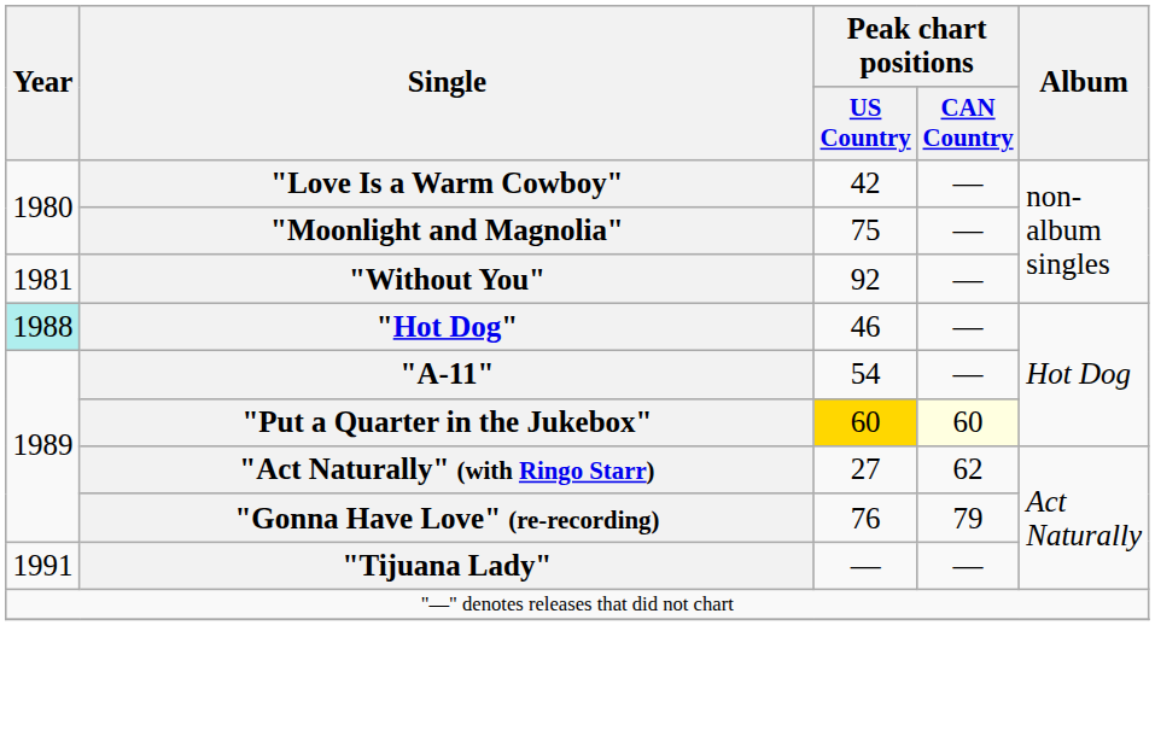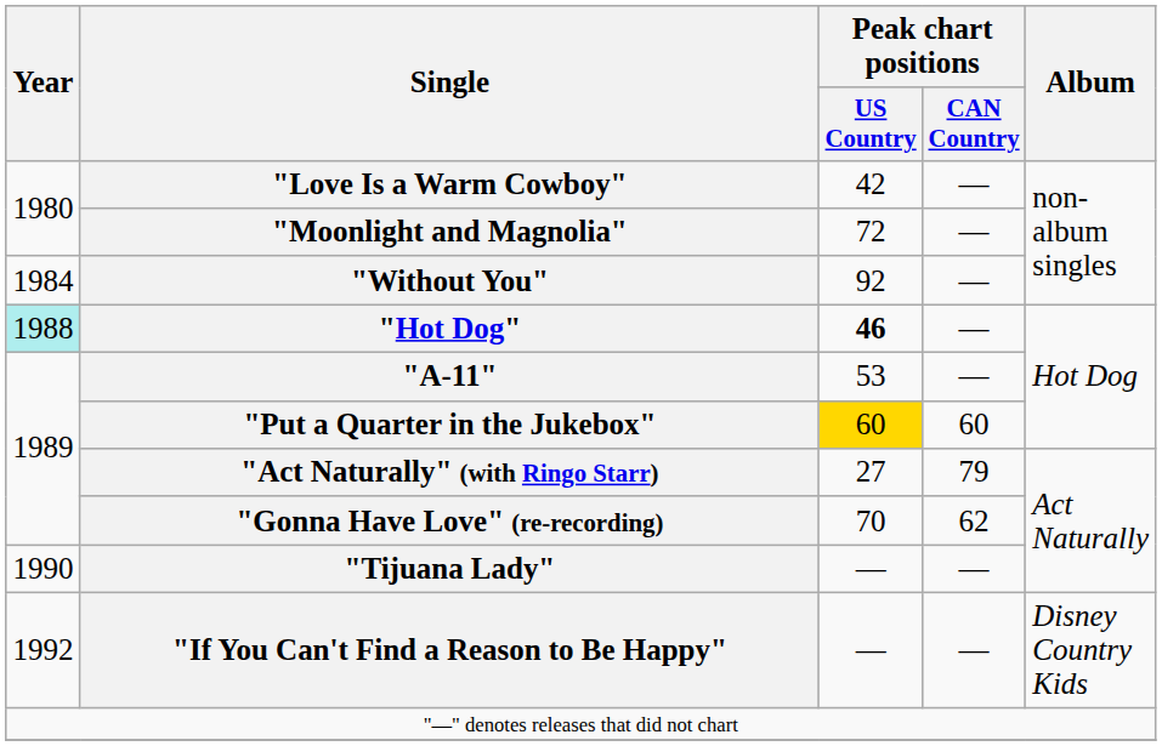"Moonlight and Magnolia" | Peak chart positions / US Country: 75 -> 72
"Without You" | Year: 1981 -> 1984
"Hot Dog" | Peak chart positions / US Country: normal -> bold
"A-11" | Peak chart positions / US Country: 54 -> 53
"Put a Quarter in the Jukebox" | Peak chart positions / CAN Country: lightyellow background -> no background
"Act Naturally" (with Ringo Starr) | Peak chart positions / CAN Country: 62 -> 79
"Gonna Have Love" (re-recording) | Peak chart positions / US Country: 76 -> 70
"Gonna Have Love" (re-recording) | Peak chart positions / CAN Country: 79 -> 62
"Tijuana Lady" | Year: 1991 -> 1990
+ row: 1992 | "If You Can't Find a Reason to Be Happy" | — | — | Disney Country Kids
